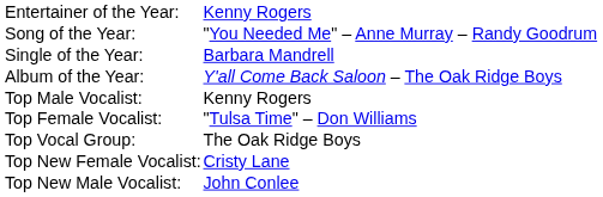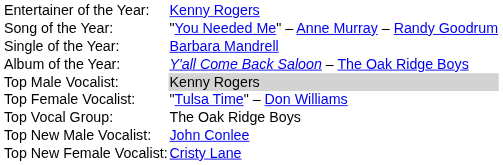Top Male Vocalist: | column 2: no background -> lightgrey background
rows swapped: Top New Male Vocalist: <-> Top New Female Vocalist:
